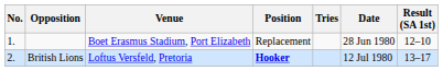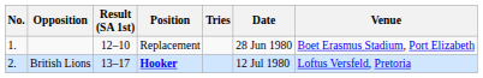columns swapped: Result (SA 1st) <-> Venue
